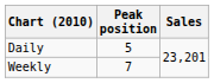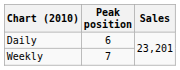Daily | Peak position: 5 -> 6
